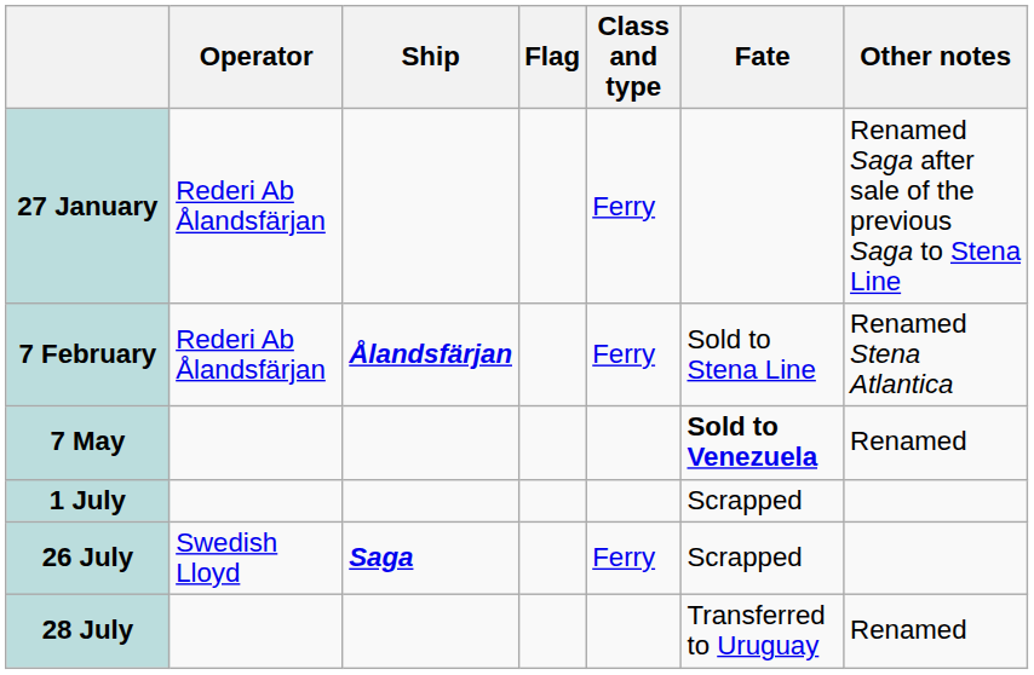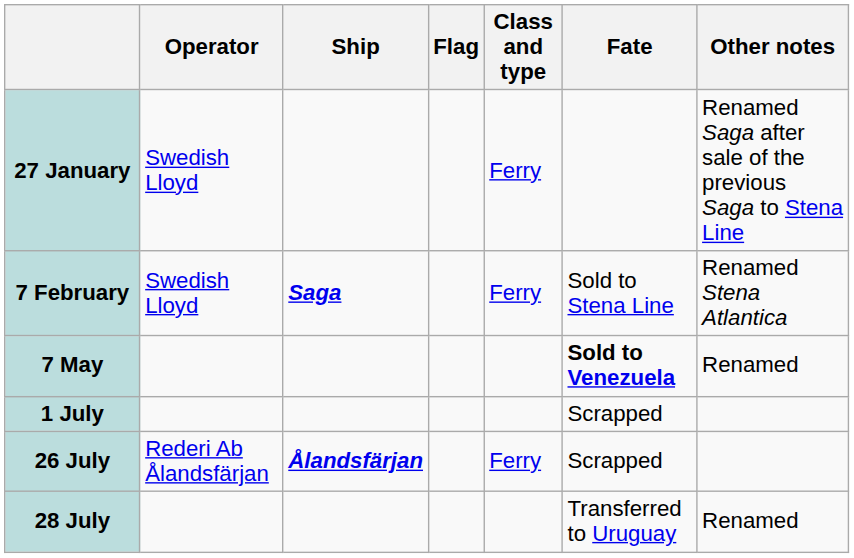27 January | Operator: Rederi Ab Ålandsfärjan -> Swedish Lloyd
7 February | Operator: Rederi Ab Ålandsfärjan -> Swedish Lloyd
7 February | Ship: Ålandsfärjan -> Saga
26 July | Operator: Swedish Lloyd -> Rederi Ab Ålandsfärjan
26 July | Ship: Saga -> Ålandsfärjan
